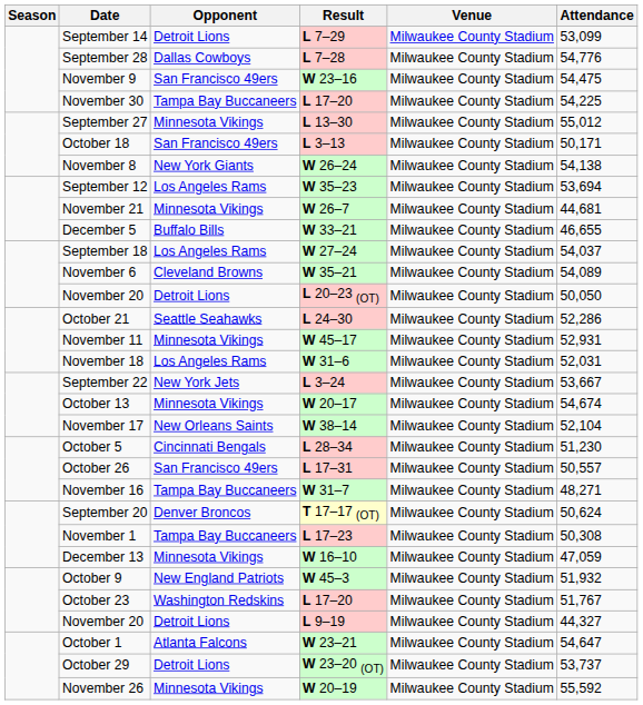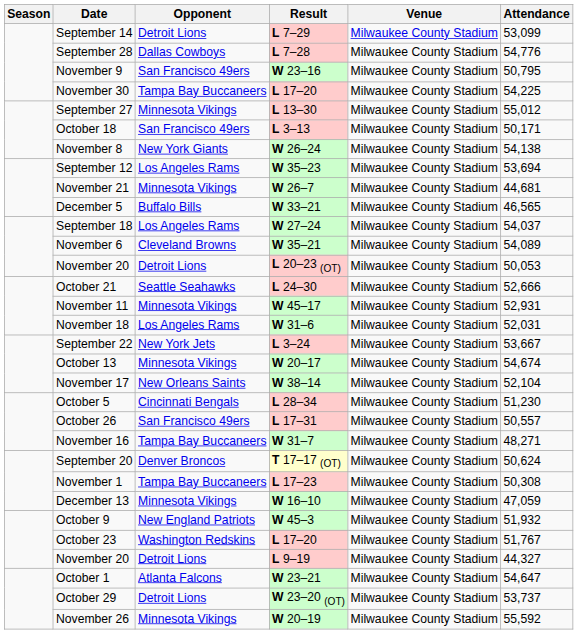November 9 | Attendance: 54,475 -> 50,795
December 5 | Attendance: 46,655 -> 46,565
November 20 / L 20–23 (OT) | Attendance: 50,050 -> 50,053
October 21 | Attendance: 52,286 -> 52,666
